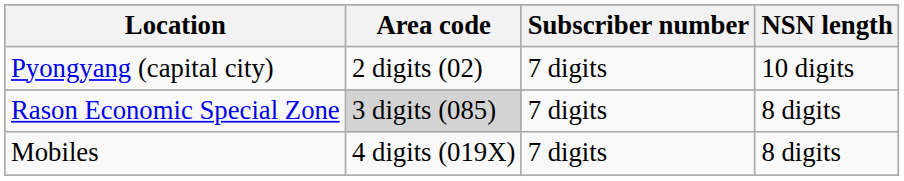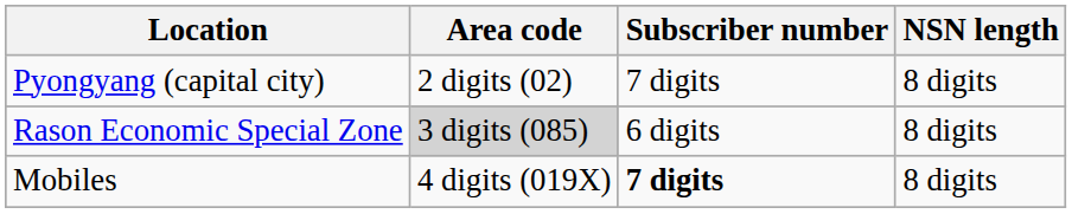Pyongyang (capital city) | NSN length: 10 digits -> 8 digits
Rason Economic Special Zone | Subscriber number: 7 digits -> 6 digits
Mobiles | Subscriber number: normal -> bold
